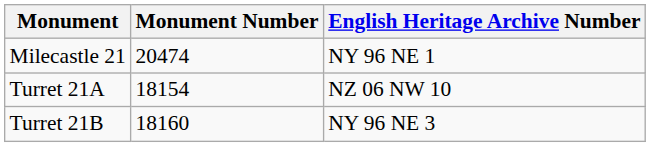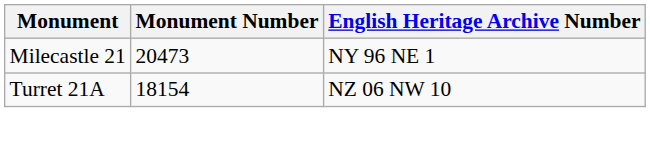Milecastle 21 | Monument Number: 20474 -> 20473
- row: Turret 21B | 18160 | NY 96 NE 3
